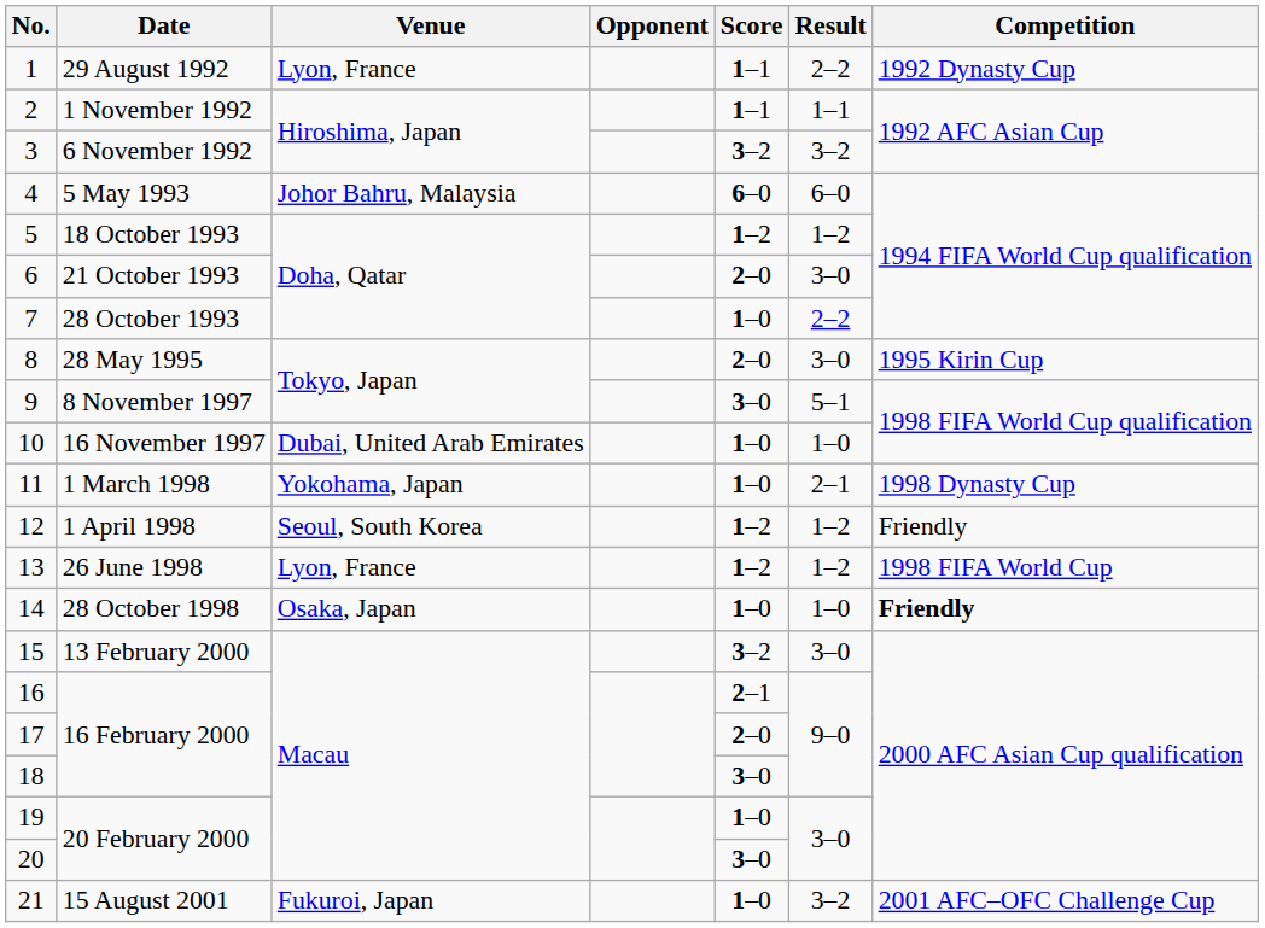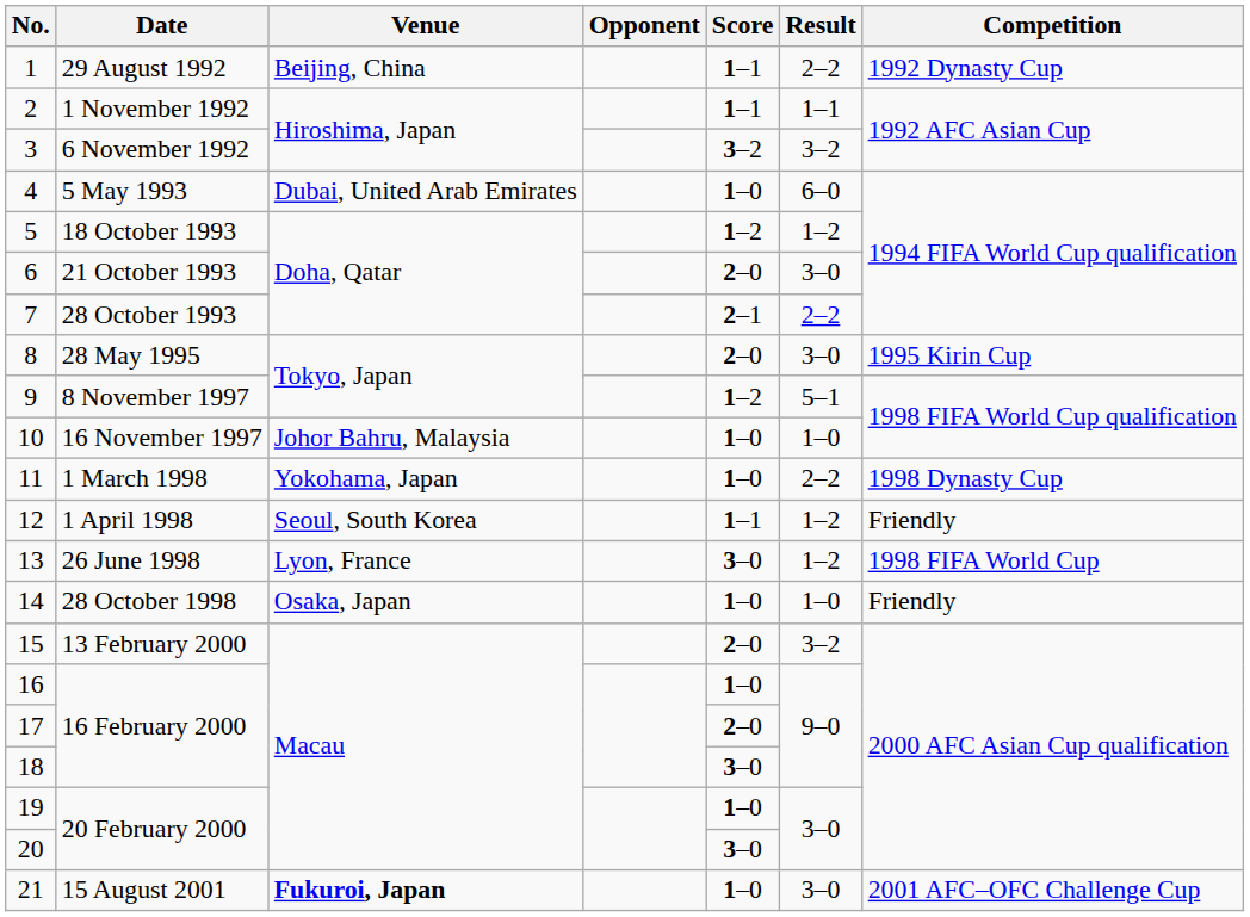1 | Venue: Lyon, France -> Beijing, China
4 | Venue: Johor Bahru, Malaysia -> Dubai, United Arab Emirates
4 | Score: 6–0 -> 1–0
7 | Score: 1–0 -> 2–1
9 | Score: 3–0 -> 1–2
10 | Venue: Dubai, United Arab Emirates -> Johor Bahru, Malaysia
11 | Result: 2–1 -> 2–2
12 | Score: 1–2 -> 1–1
13 | Score: 1–2 -> 3–0
14 | Competition: bold -> normal
15 | Score: 3–2 -> 2–0
15 | Result: 3–0 -> 3–2
16 | Score: 2–1 -> 1–0
21 | Venue: normal -> bold
21 | Result: 3–2 -> 3–0
